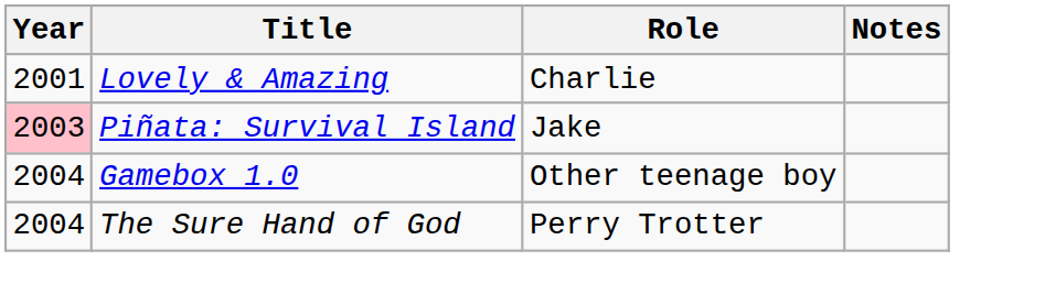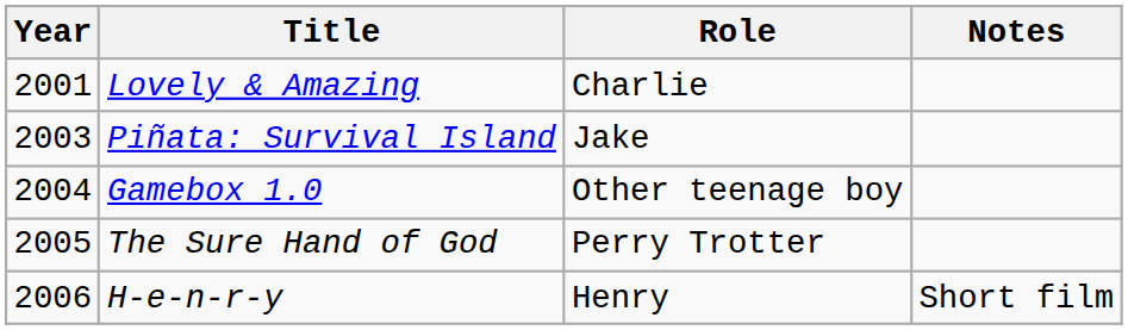Piñata: Survival Island | Year: pink background -> no background
The Sure Hand of God | Year: 2004 -> 2005
+ row: 2006 | H-e-n-r-y | Henry | Short film
